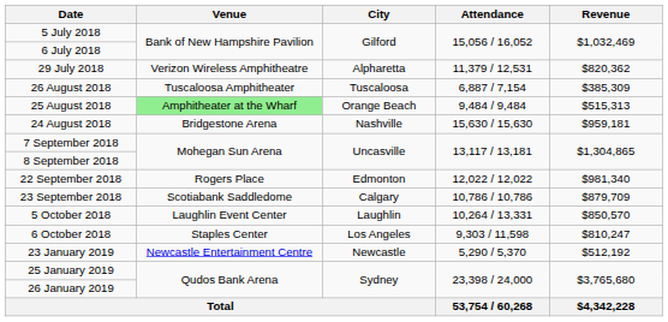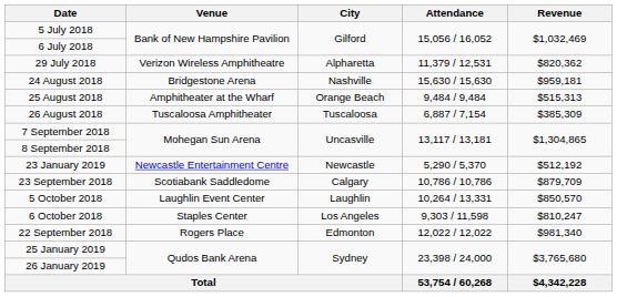rows swapped: 24 August 2018 <-> 26 August 2018
25 August 2018 | Venue: lightgreen background -> no background
rows swapped: 22 September 2018 <-> 23 January 2019
